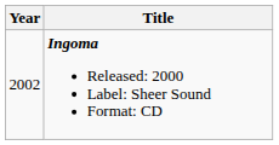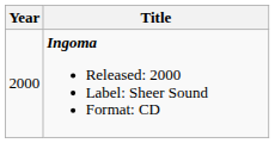Ingoma Released: 2000 Label: Sheer Sound Format: CD | Year: 2002 -> 2000
